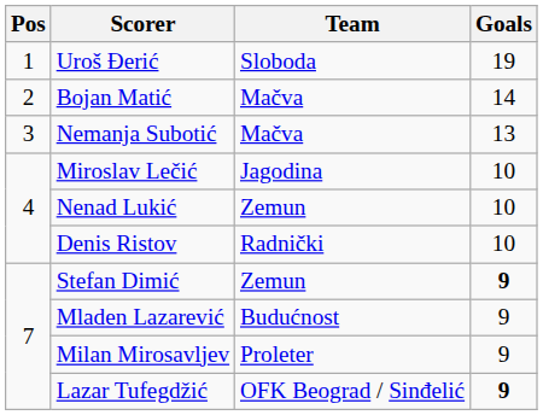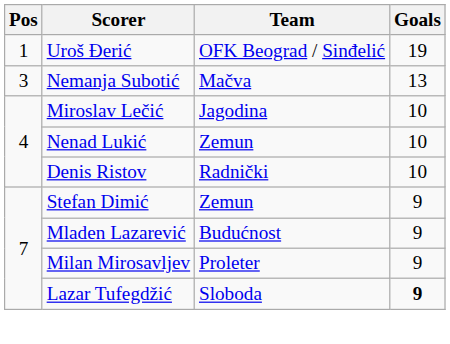Uroš Đerić | Team: Sloboda -> OFK Beograd / Sinđelić
- row: 2 | Bojan Matić | Mačva | 14
Stefan Dimić | Goals: bold -> normal
Lazar Tufegdžić | Team: OFK Beograd / Sinđelić -> Sloboda
